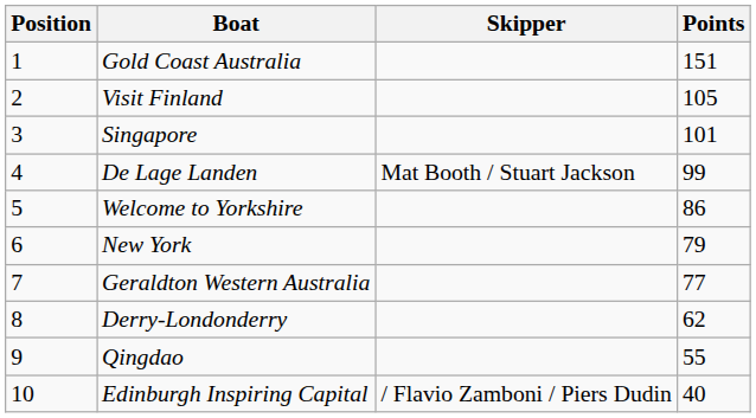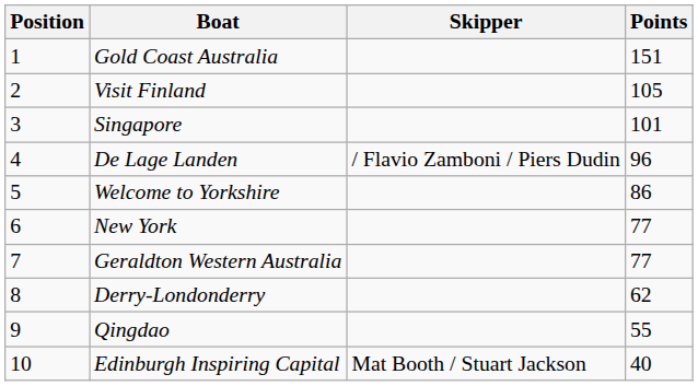De Lage Landen | Skipper: Mat Booth / Stuart Jackson -> / Flavio Zamboni / Piers Dudin
De Lage Landen | Points: 99 -> 96
New York | Points: 79 -> 77
Edinburgh Inspiring Capital | Skipper: / Flavio Zamboni / Piers Dudin -> Mat Booth / Stuart Jackson
